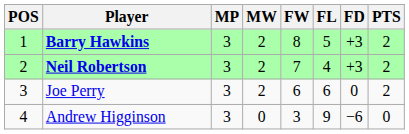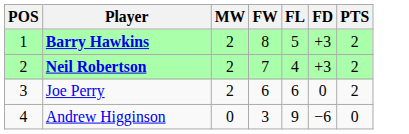- column: MP | 3 | 3 | 3 | 3
